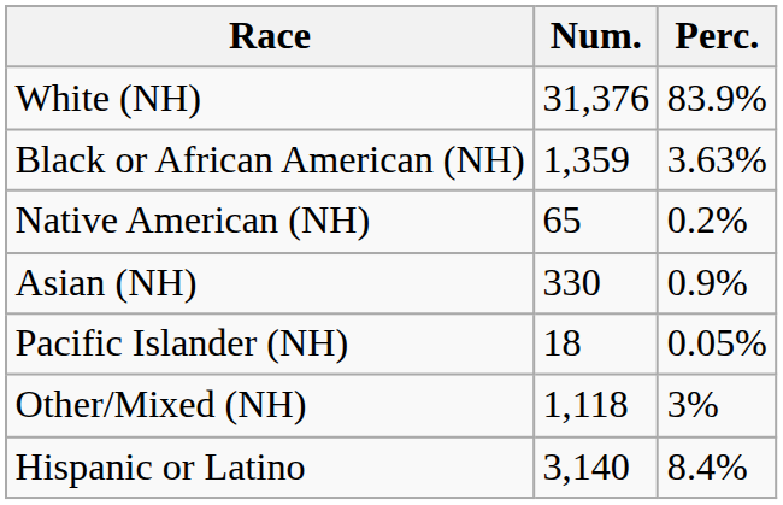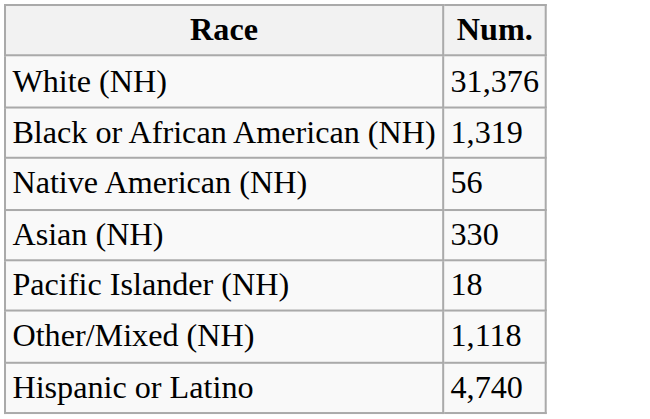- column: Perc. | 83.9% | 3.63% | 0.2% | 0.9% | 0.05% | 3% | 8.4%
Black or African American (NH) | Num.: 1,359 -> 1,319
Native American (NH) | Num.: 65 -> 56
Hispanic or Latino | Num.: 3,140 -> 4,740
